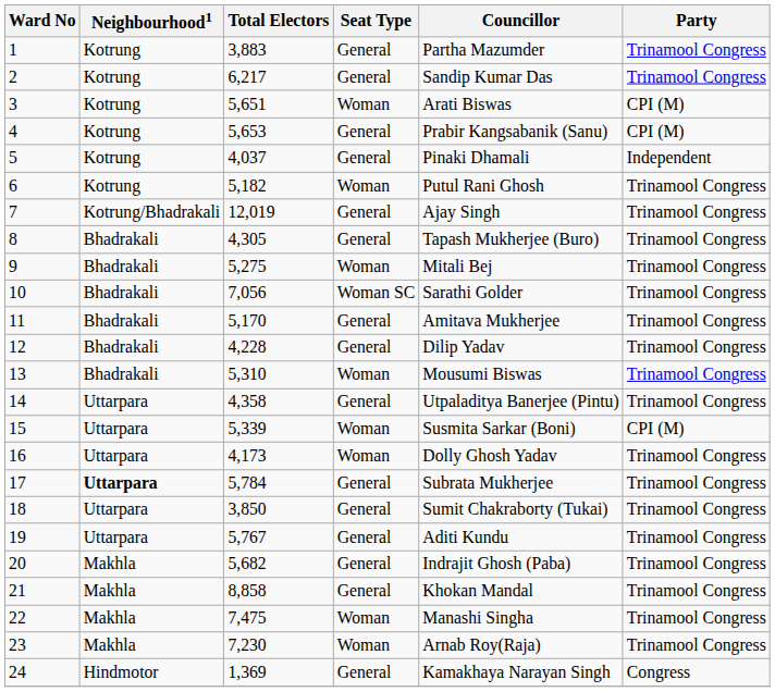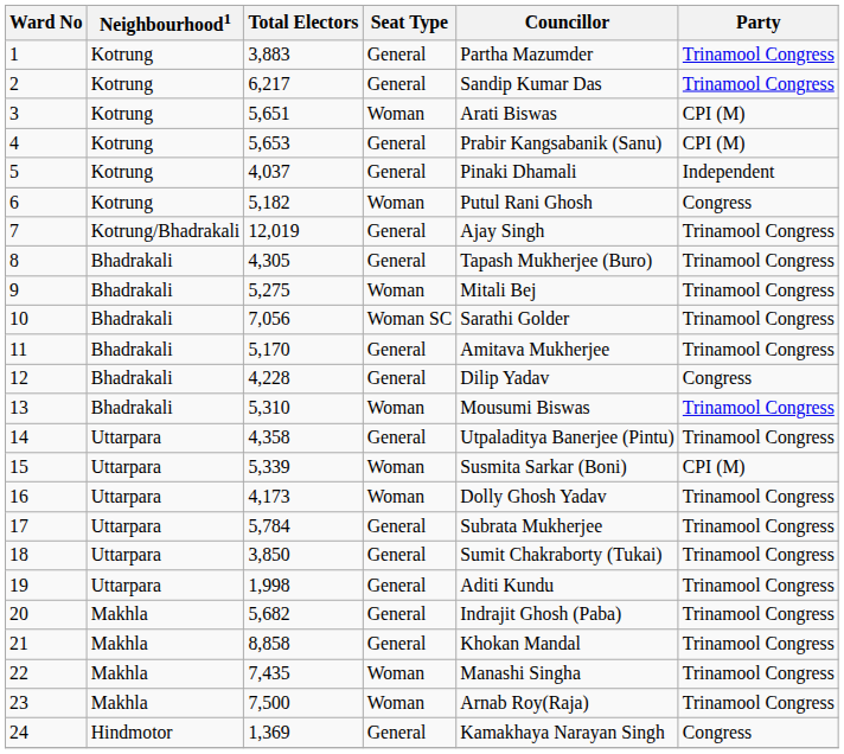6 | Party: Trinamool Congress -> Congress
12 | Party: Trinamool Congress -> Congress
17 | Neighbourhood1: bold -> normal
19 | Total Electors: 5,767 -> 1,998
22 | Total Electors: 7,475 -> 7,435
23 | Total Electors: 7,230 -> 7,500
